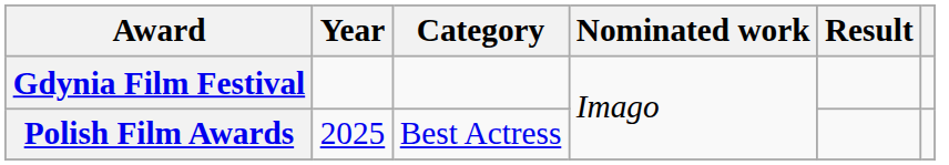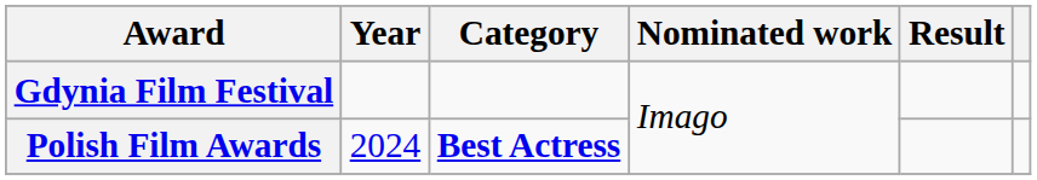Polish Film Awards | Year: 2025 -> 2024
Polish Film Awards | Category: normal -> bold
